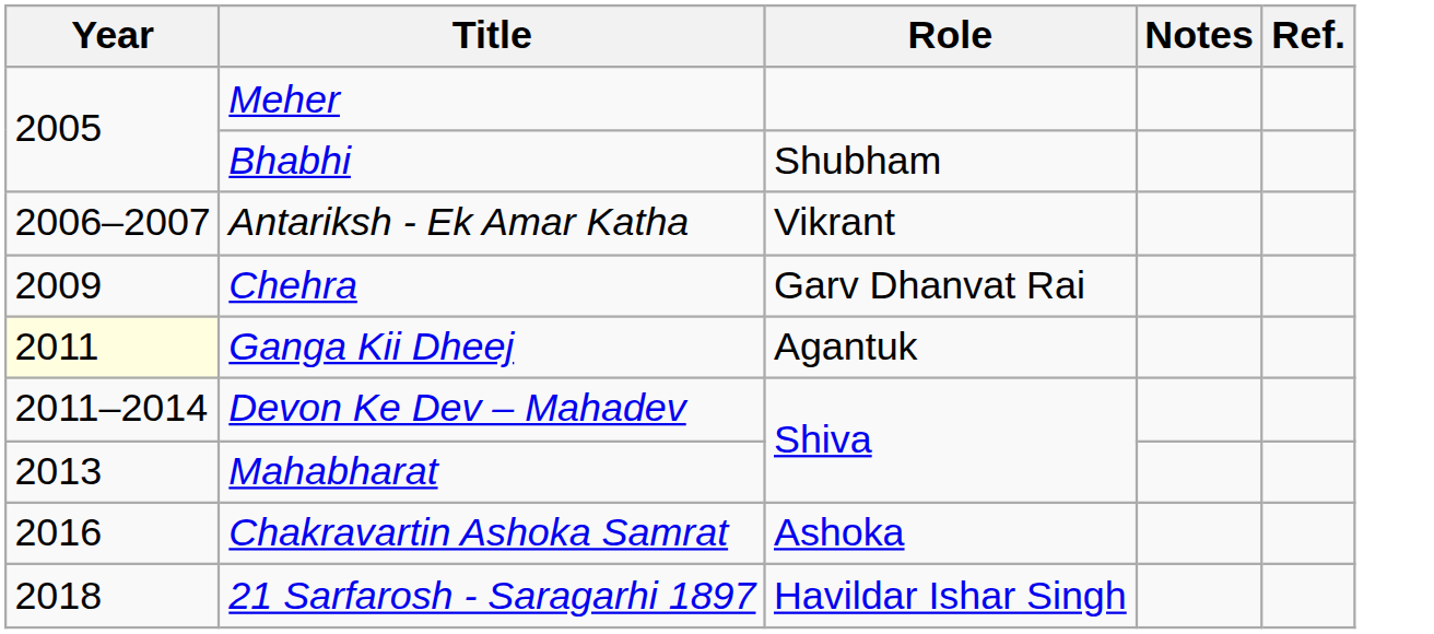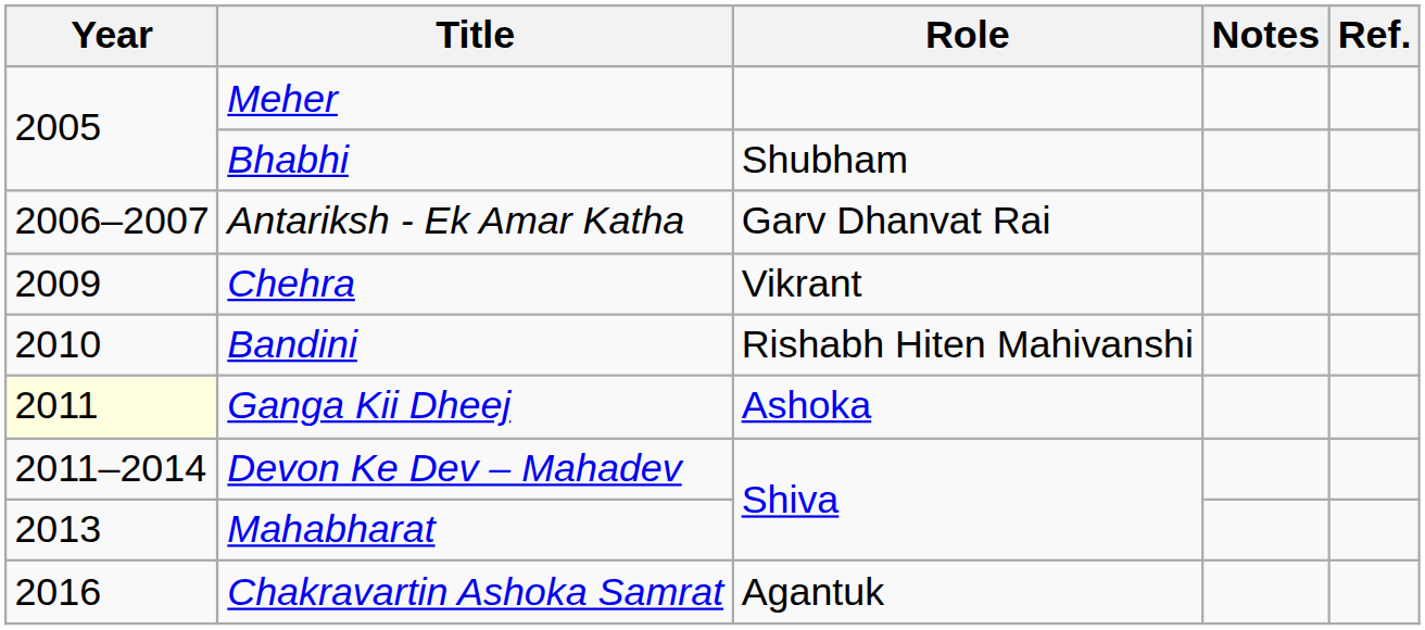Antariksh - Ek Amar Katha | Role: Vikrant -> Garv Dhanvat Rai
Chehra | Role: Garv Dhanvat Rai -> Vikrant
+ row: 2010 | Bandini | Rishabh Hiten Mahivanshi
Ganga Kii Dheej | Role: Agantuk -> Ashoka
Chakravartin Ashoka Samrat | Role: Ashoka -> Agantuk
- row: 2018 | 21 Sarfarosh - Saragarhi 1897 | Havildar Ishar Singh
